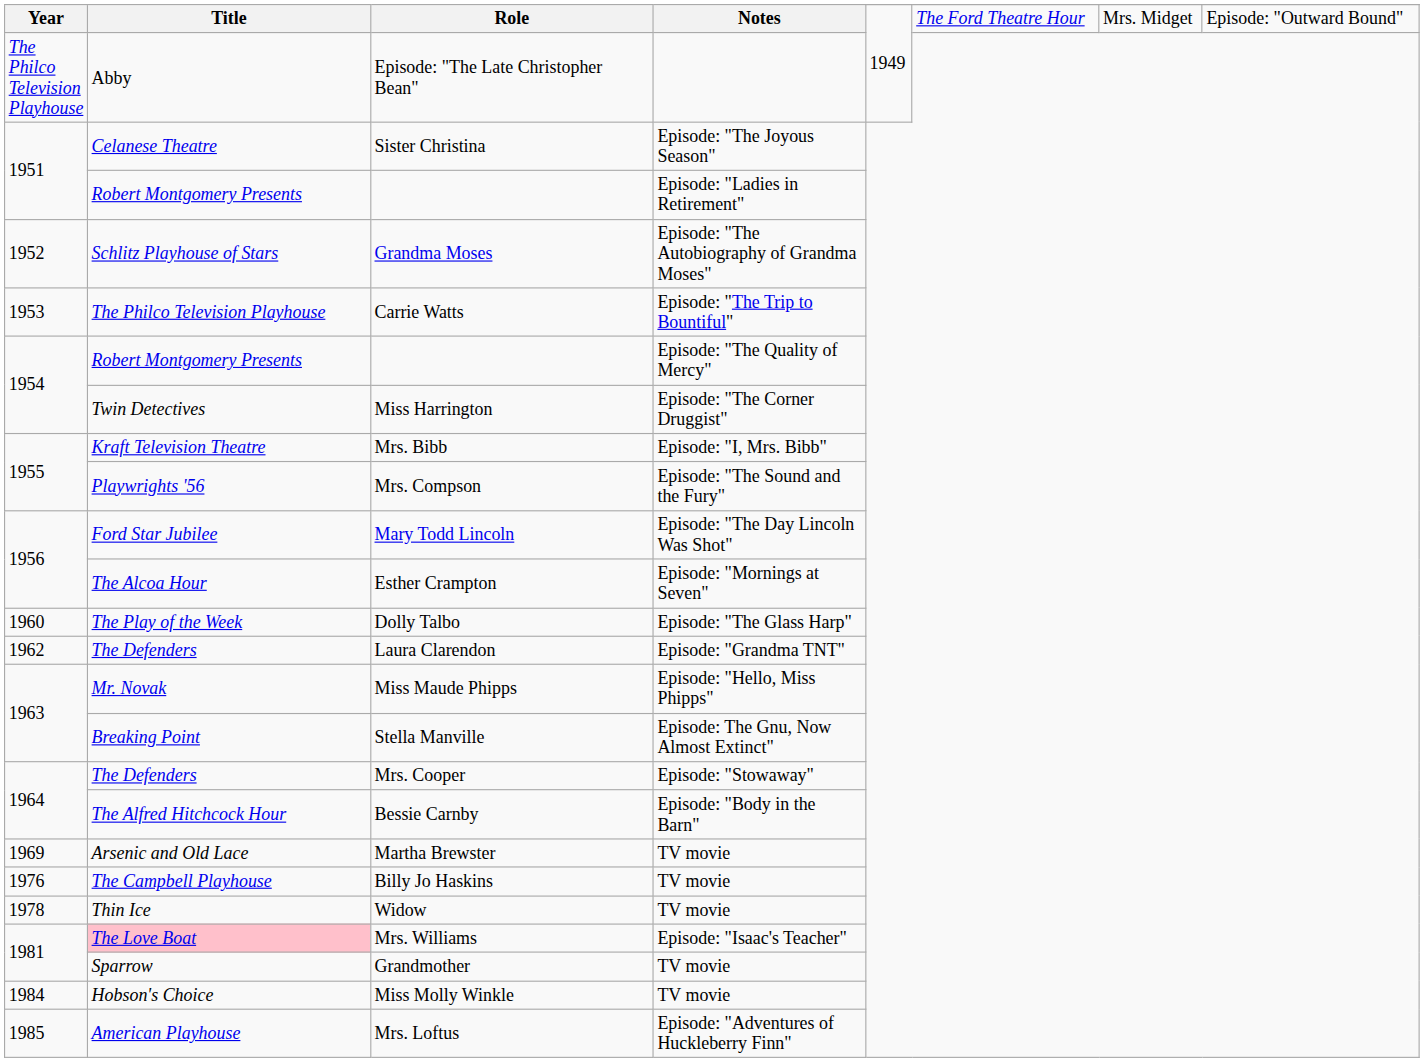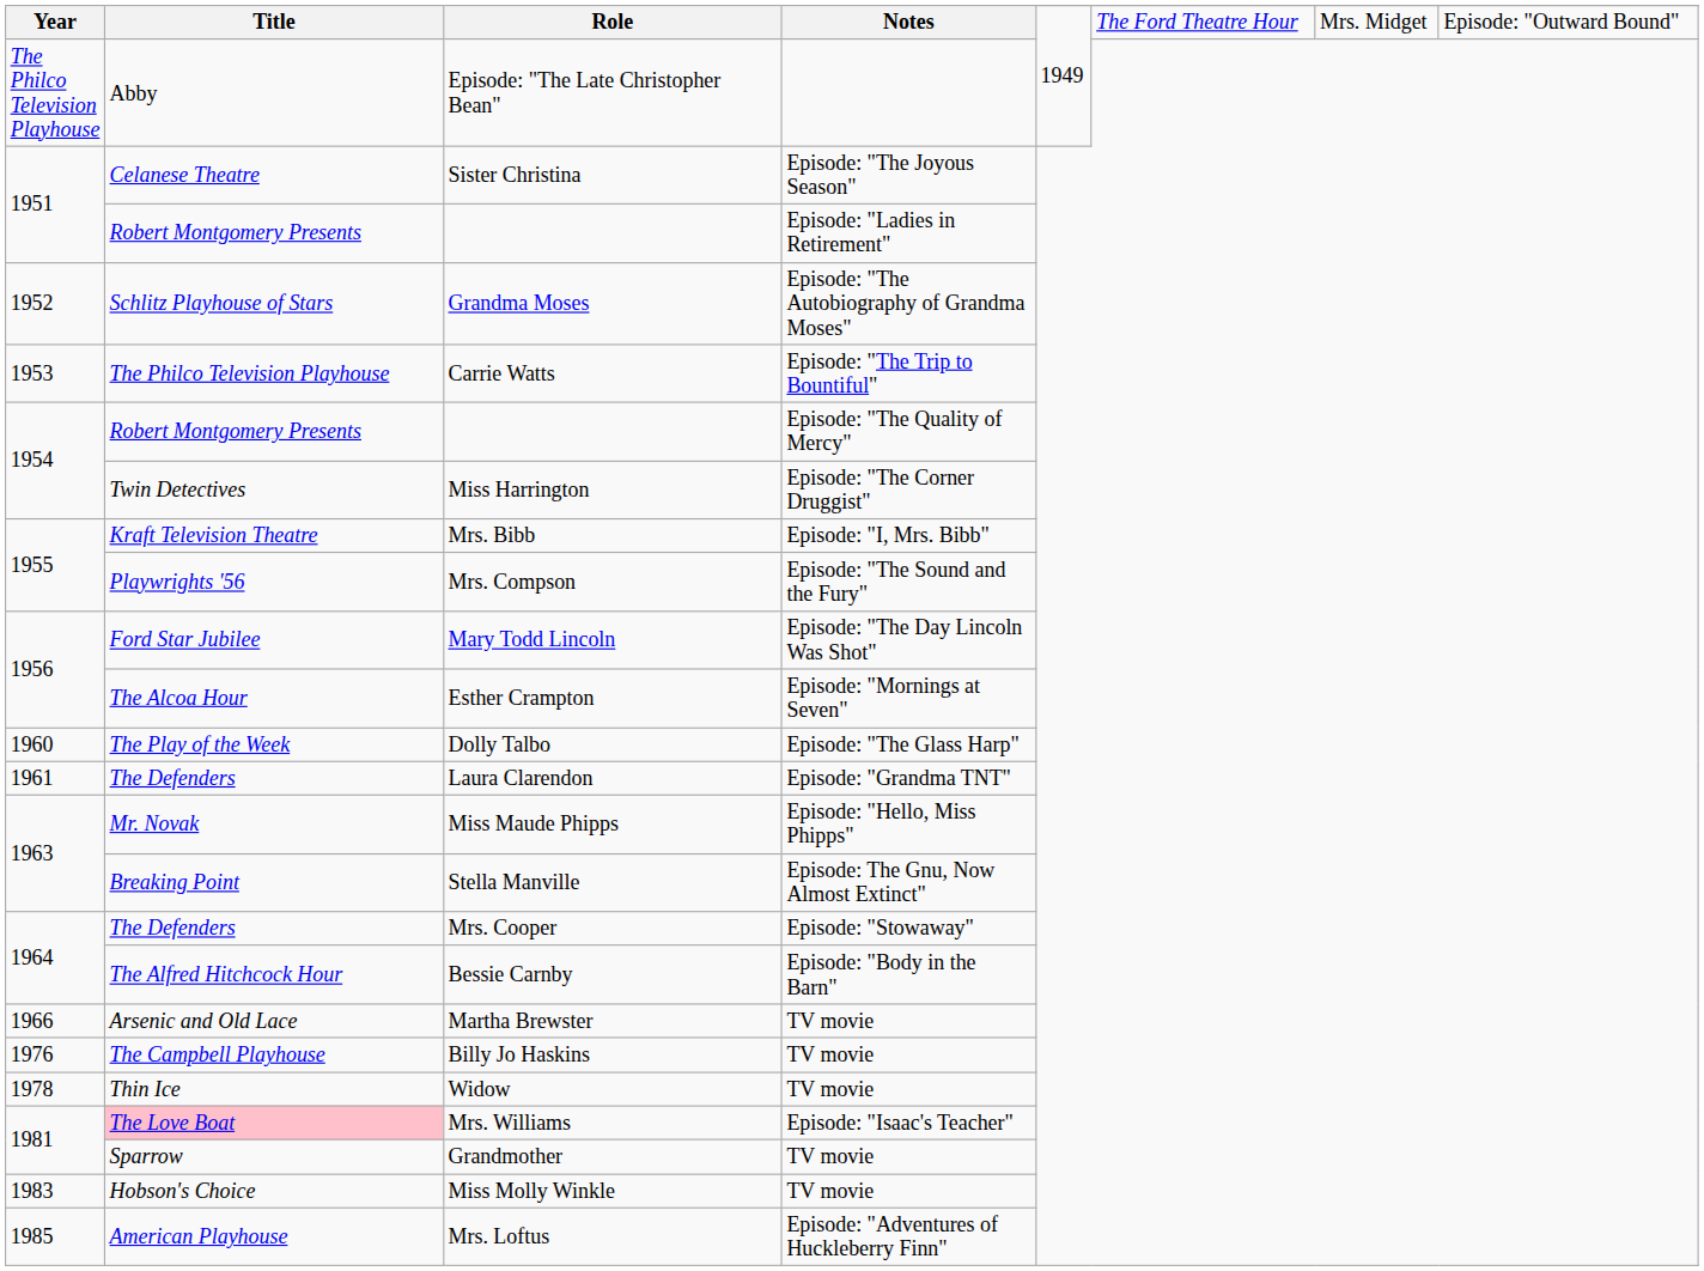Laura Clarendon | Year: 1962 -> 1961
Martha Brewster | Year: 1969 -> 1966
Miss Molly Winkle | Year: 1984 -> 1983
